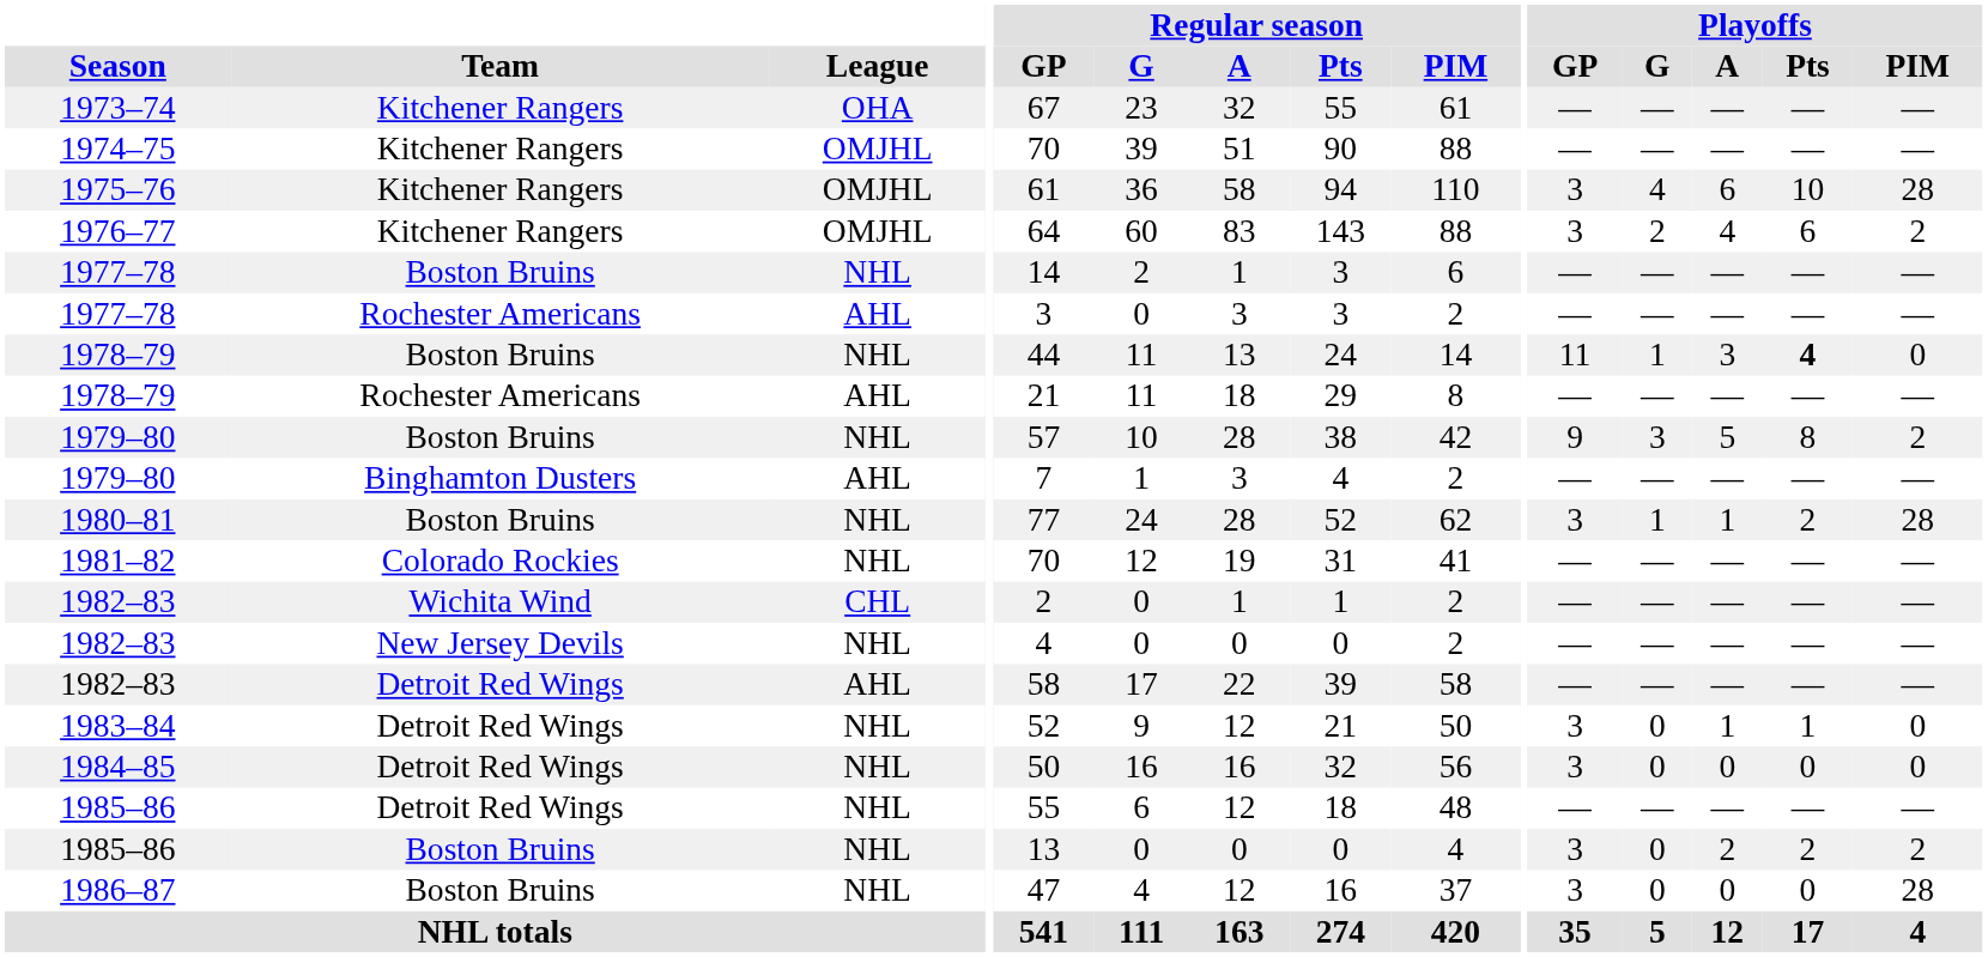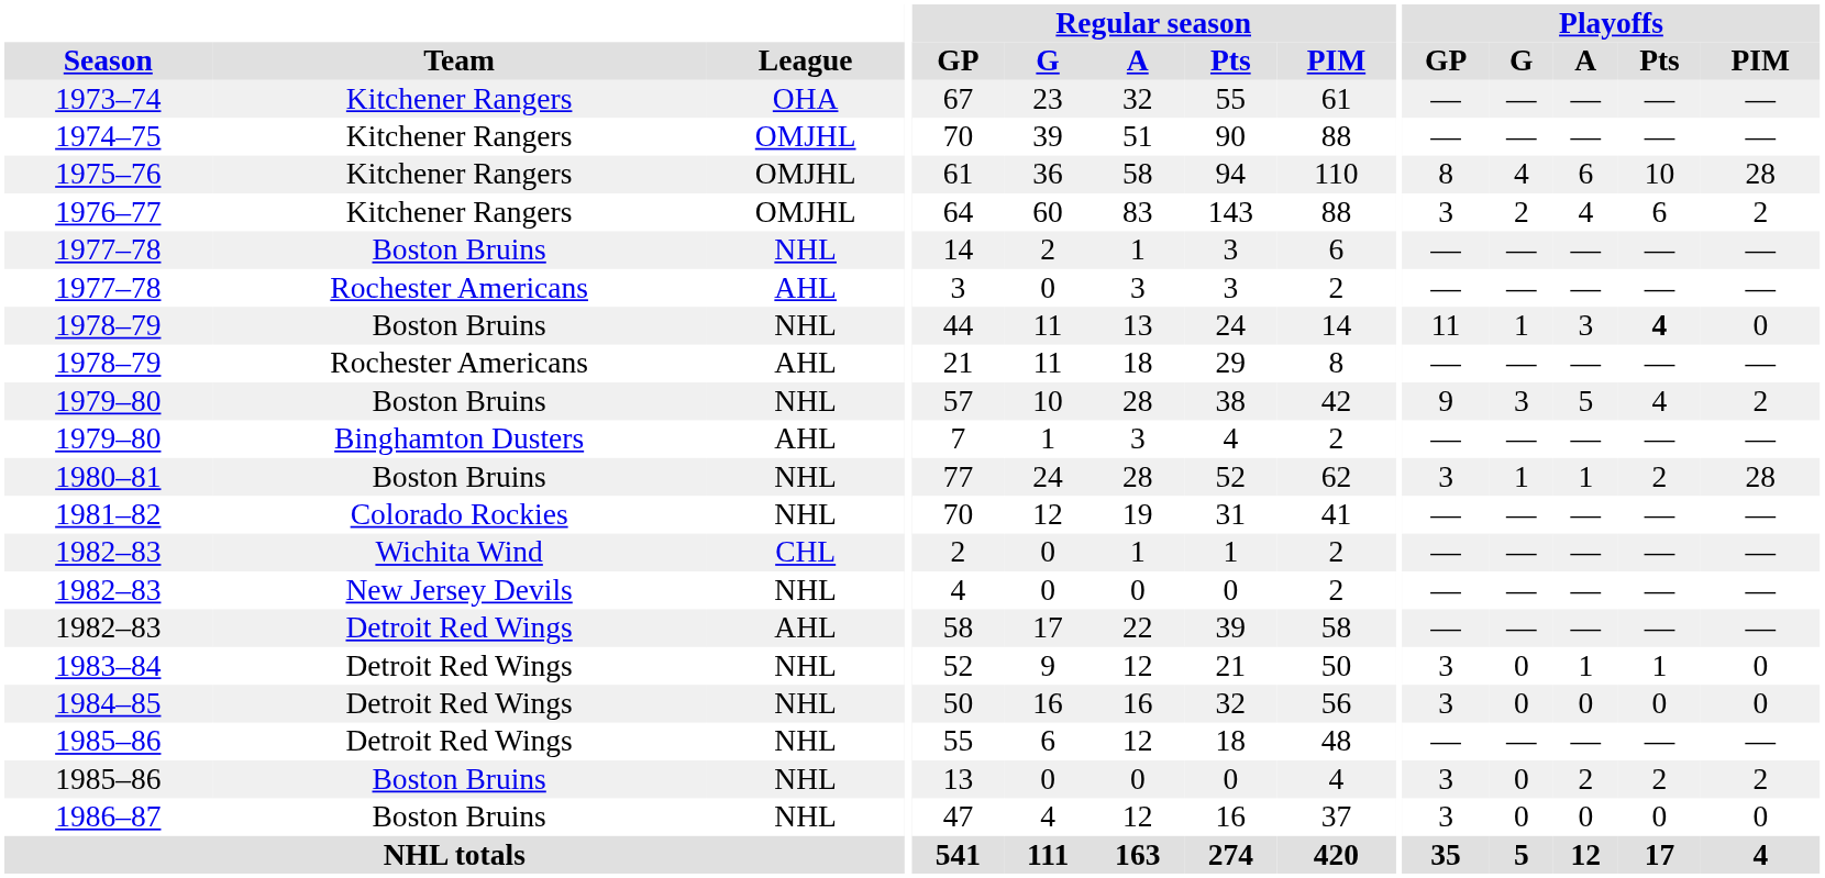1975–76 | Playoffs / GP: 3 -> 8
1979–80 / Boston Bruins | Playoffs / Pts: 8 -> 4
1986–87 | Playoffs / PIM: 28 -> 0
